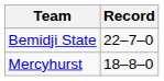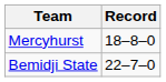rows swapped: Bemidji State <-> Mercyhurst
